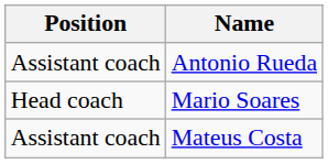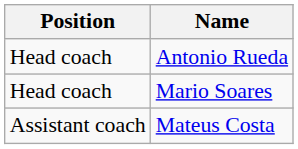Antonio Rueda | Position: Assistant coach -> Head coach
